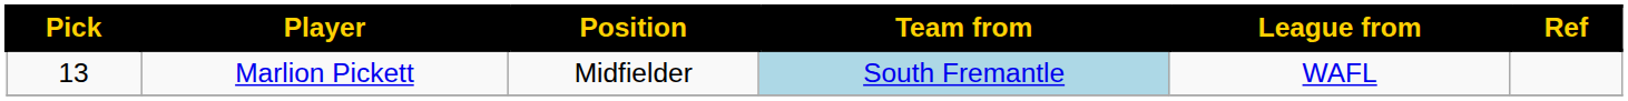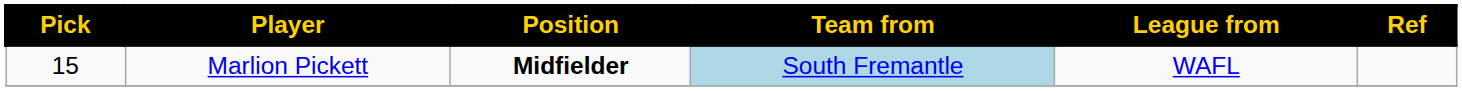Marlion Pickett | Pick: 13 -> 15
Marlion Pickett | Position: normal -> bold
